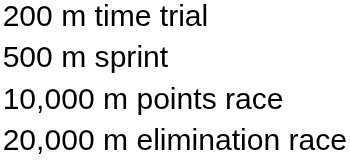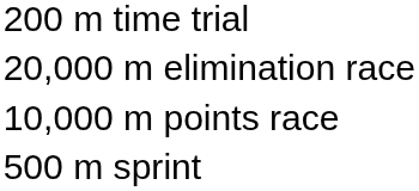rows swapped: 500 m sprint <-> 20,000 m elimination race
